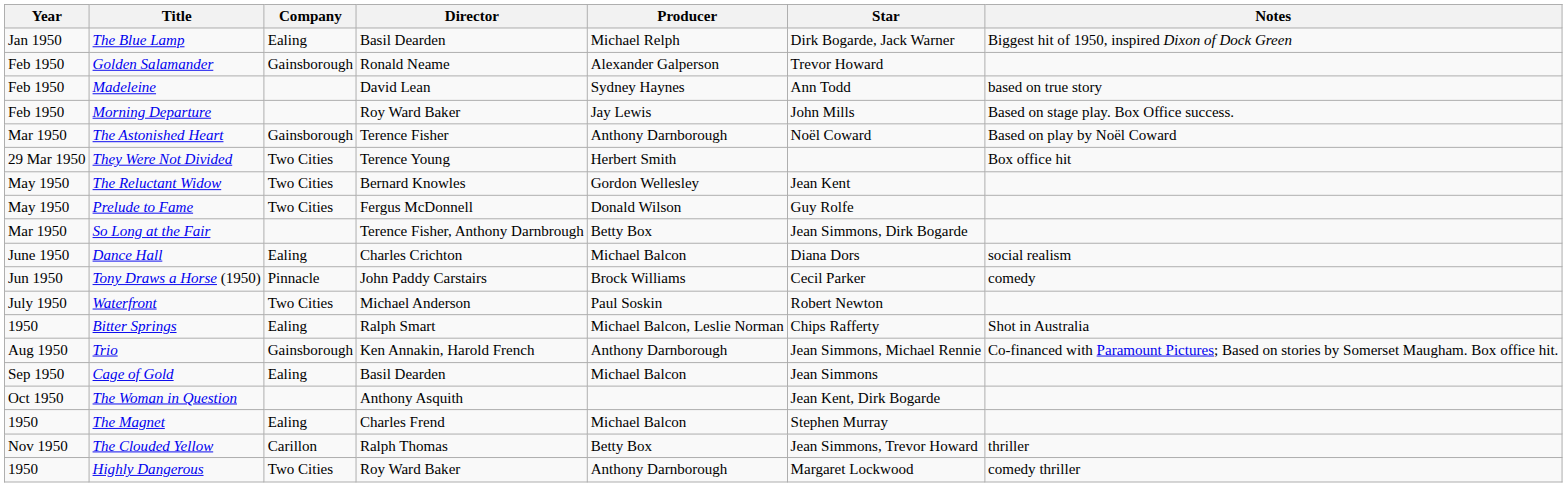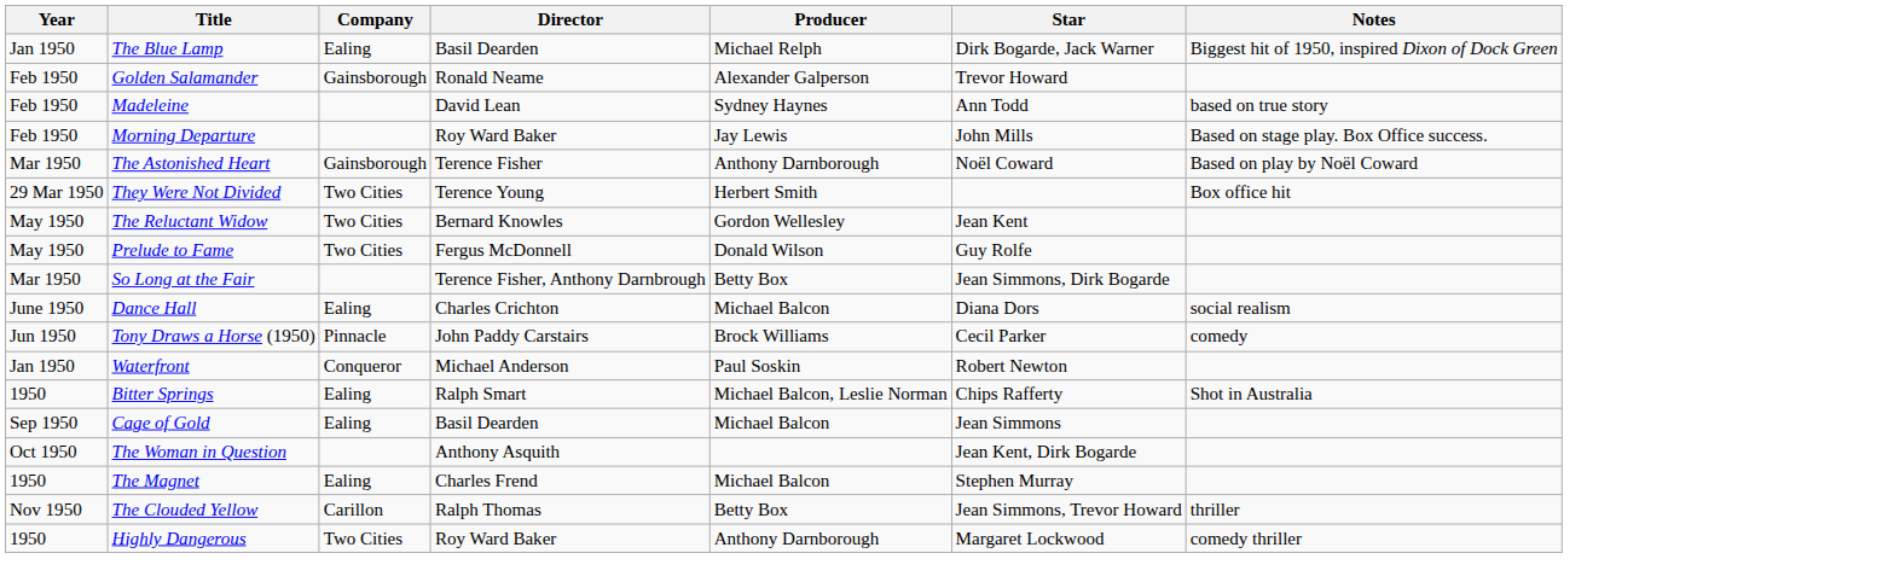Waterfront | Year: July 1950 -> Jan 1950
Waterfront | Company: Two Cities -> Conqueror
- row: Aug 1950 | Trio | Gainsborough | Ken Annakin, Harold French | Anthony Darnborough | Jean Simmons, Michael Rennie | Co-financed with Paramount Pictures; Based on stories by Somerset Maugham. Box office hit.
